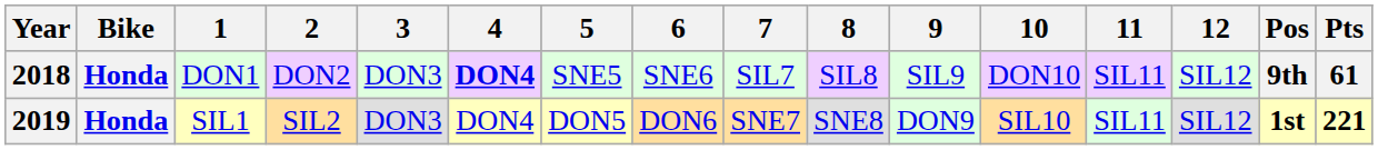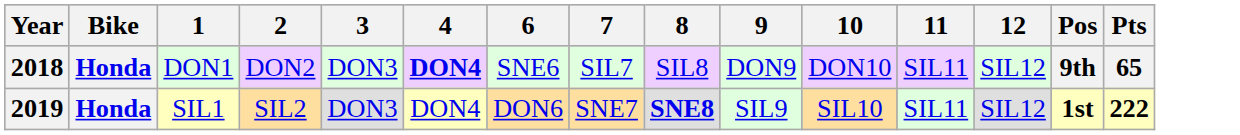- column: 5 | SNE5 | DON5
2018 | 9: SIL9 -> DON9
2018 | Pts: 61 -> 65
2019 | 8: normal -> bold
2019 | 9: DON9 -> SIL9
2019 | Pts: 221 -> 222
